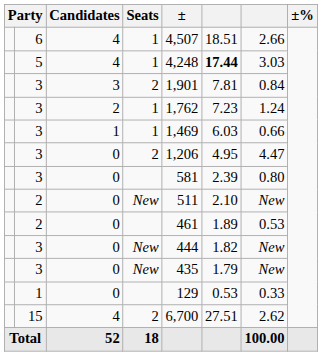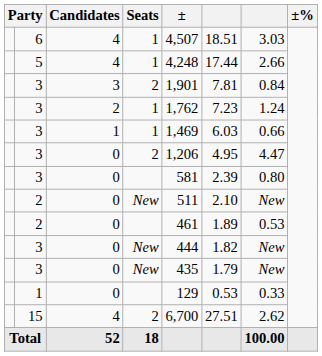6 | column 7: 2.66 -> 3.03
5 | column 6: bold -> normal
5 | column 7: 3.03 -> 2.66
